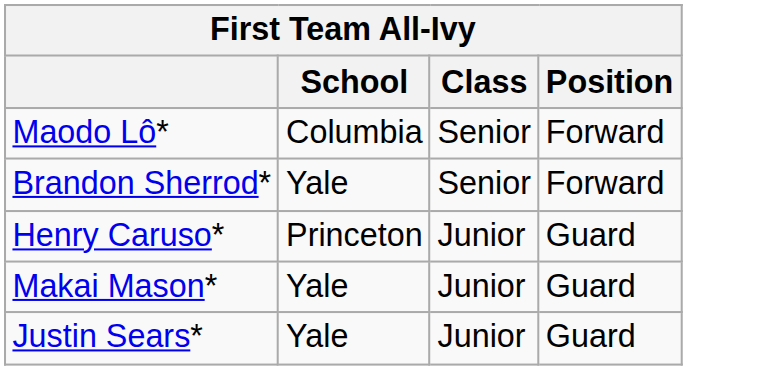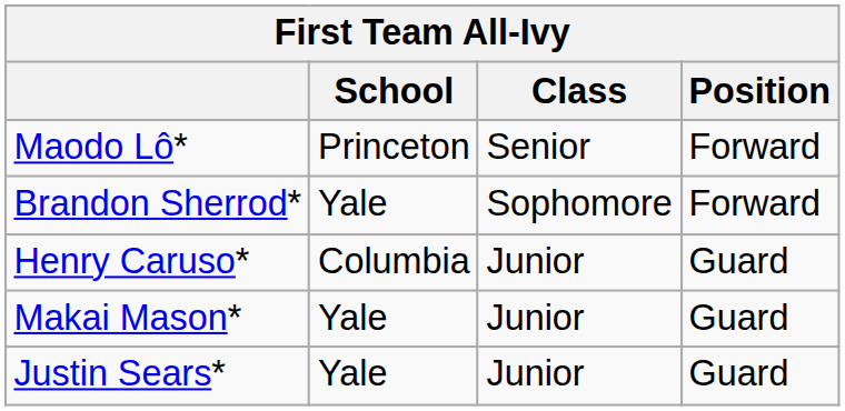Maodo Lô* | School: Columbia -> Princeton
Brandon Sherrod* | Class: Senior -> Sophomore
Henry Caruso* | School: Princeton -> Columbia
